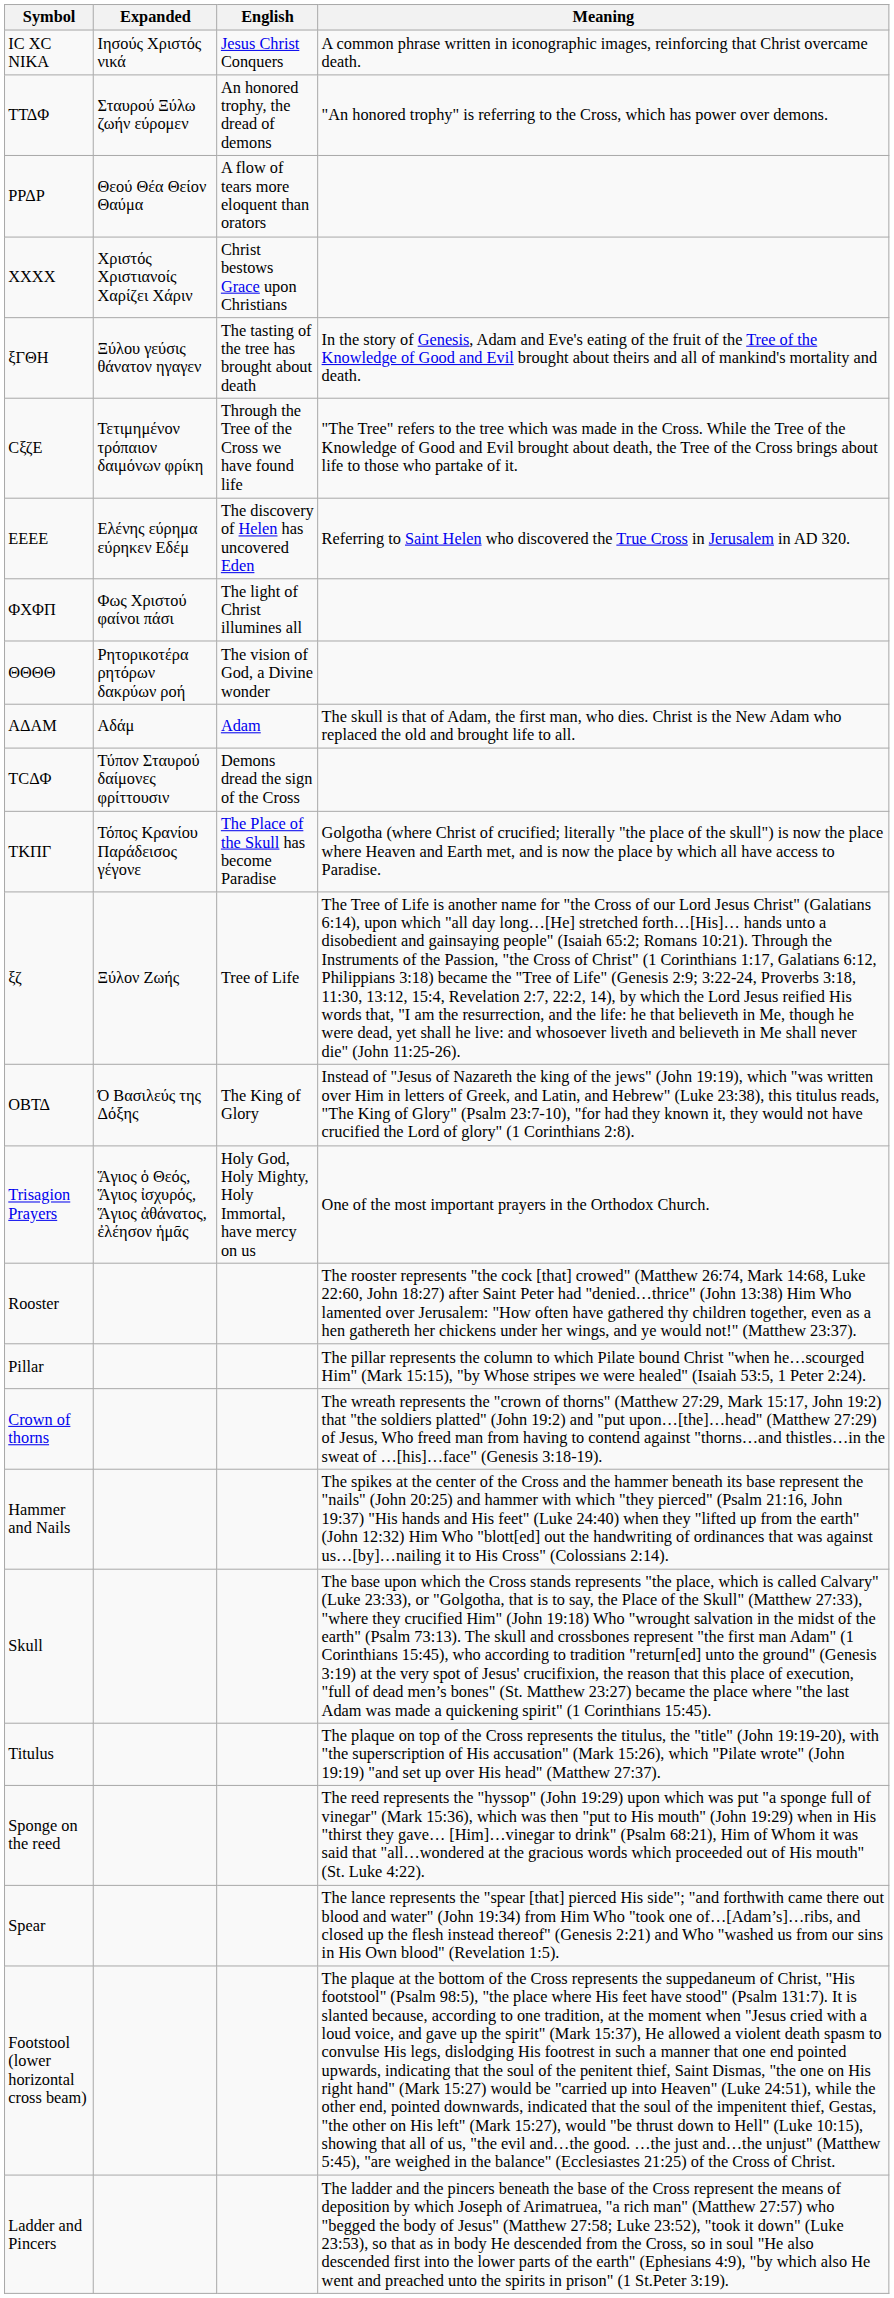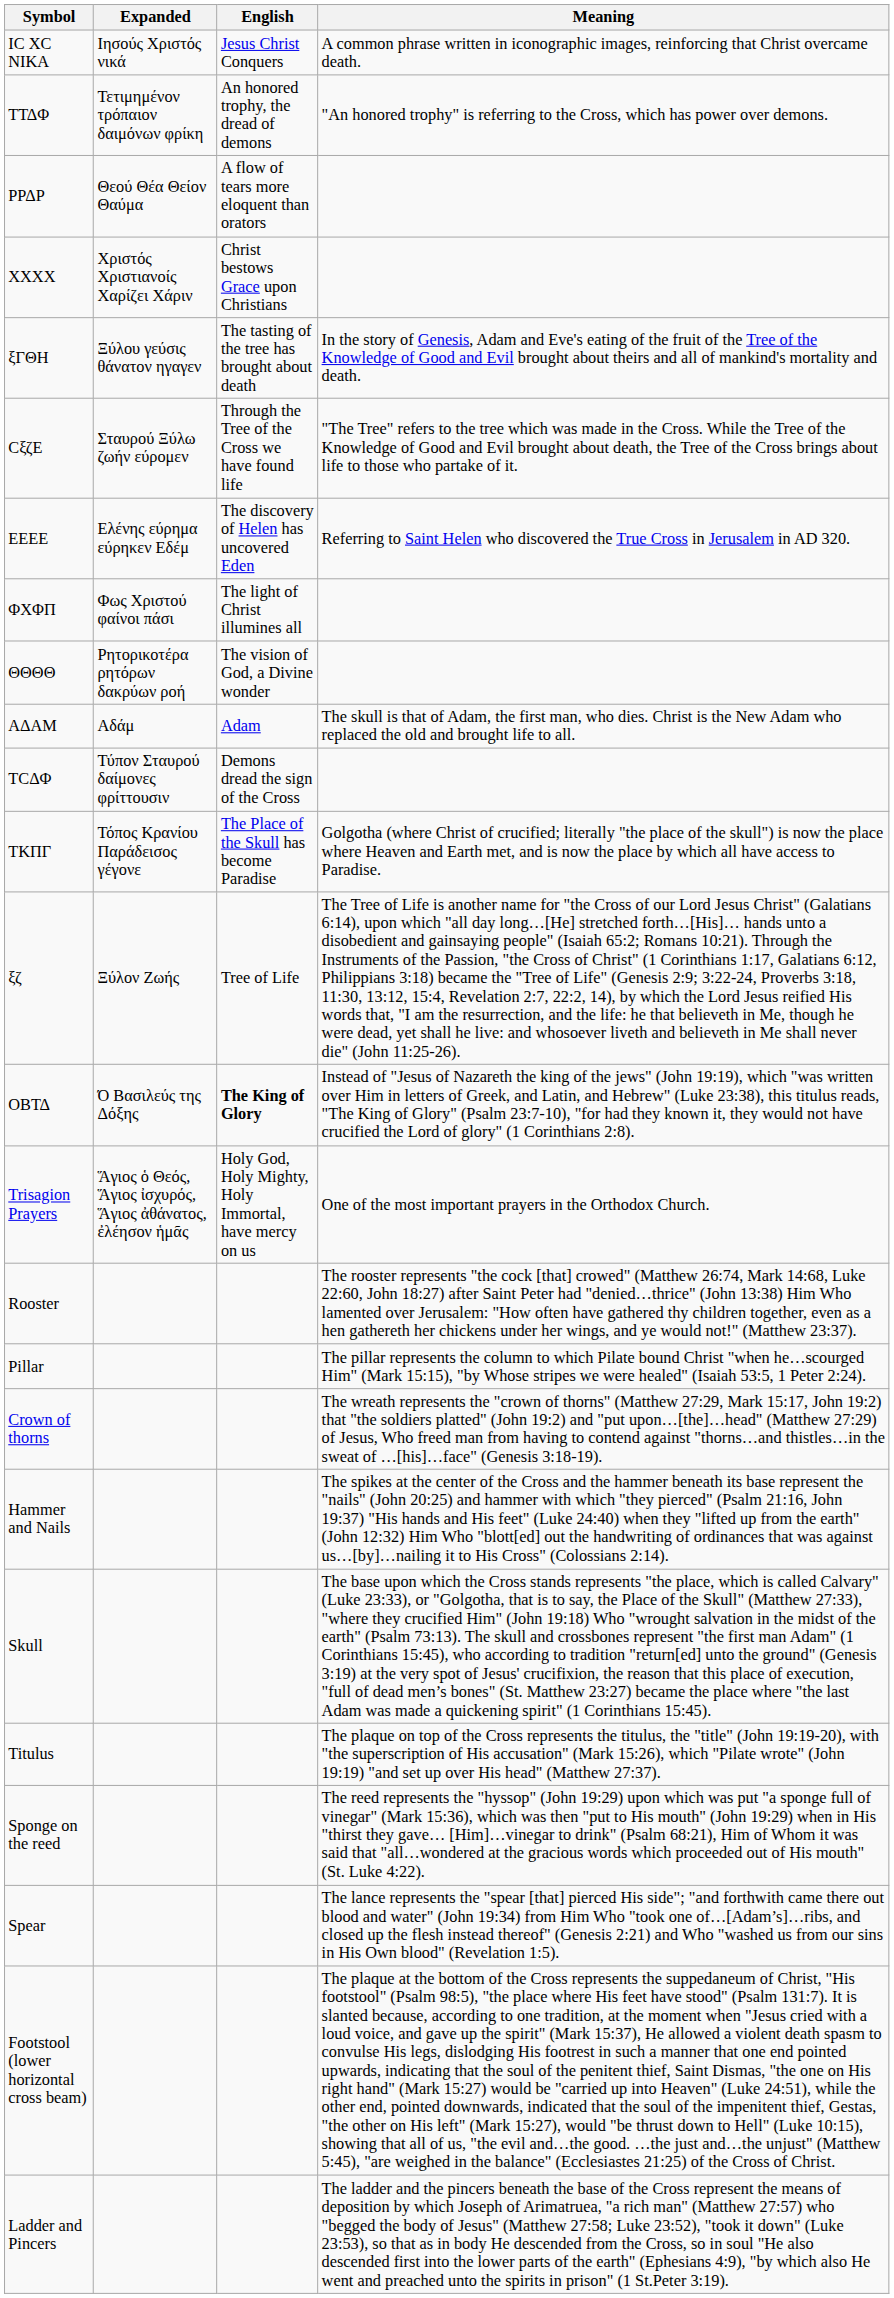ΤΤΔΦ | Expanded: Σταυρού Ξύλω ζωήν εύρομεν -> Τετιμημένον τρόπαιον δαιμόνων φρίκη
CξζE | Expanded: Τετιμημένον τρόπαιον δαιμόνων φρίκη -> Σταυρού Ξύλω ζωήν εύρομεν
ΟΒΤΔ | English: normal -> bold
